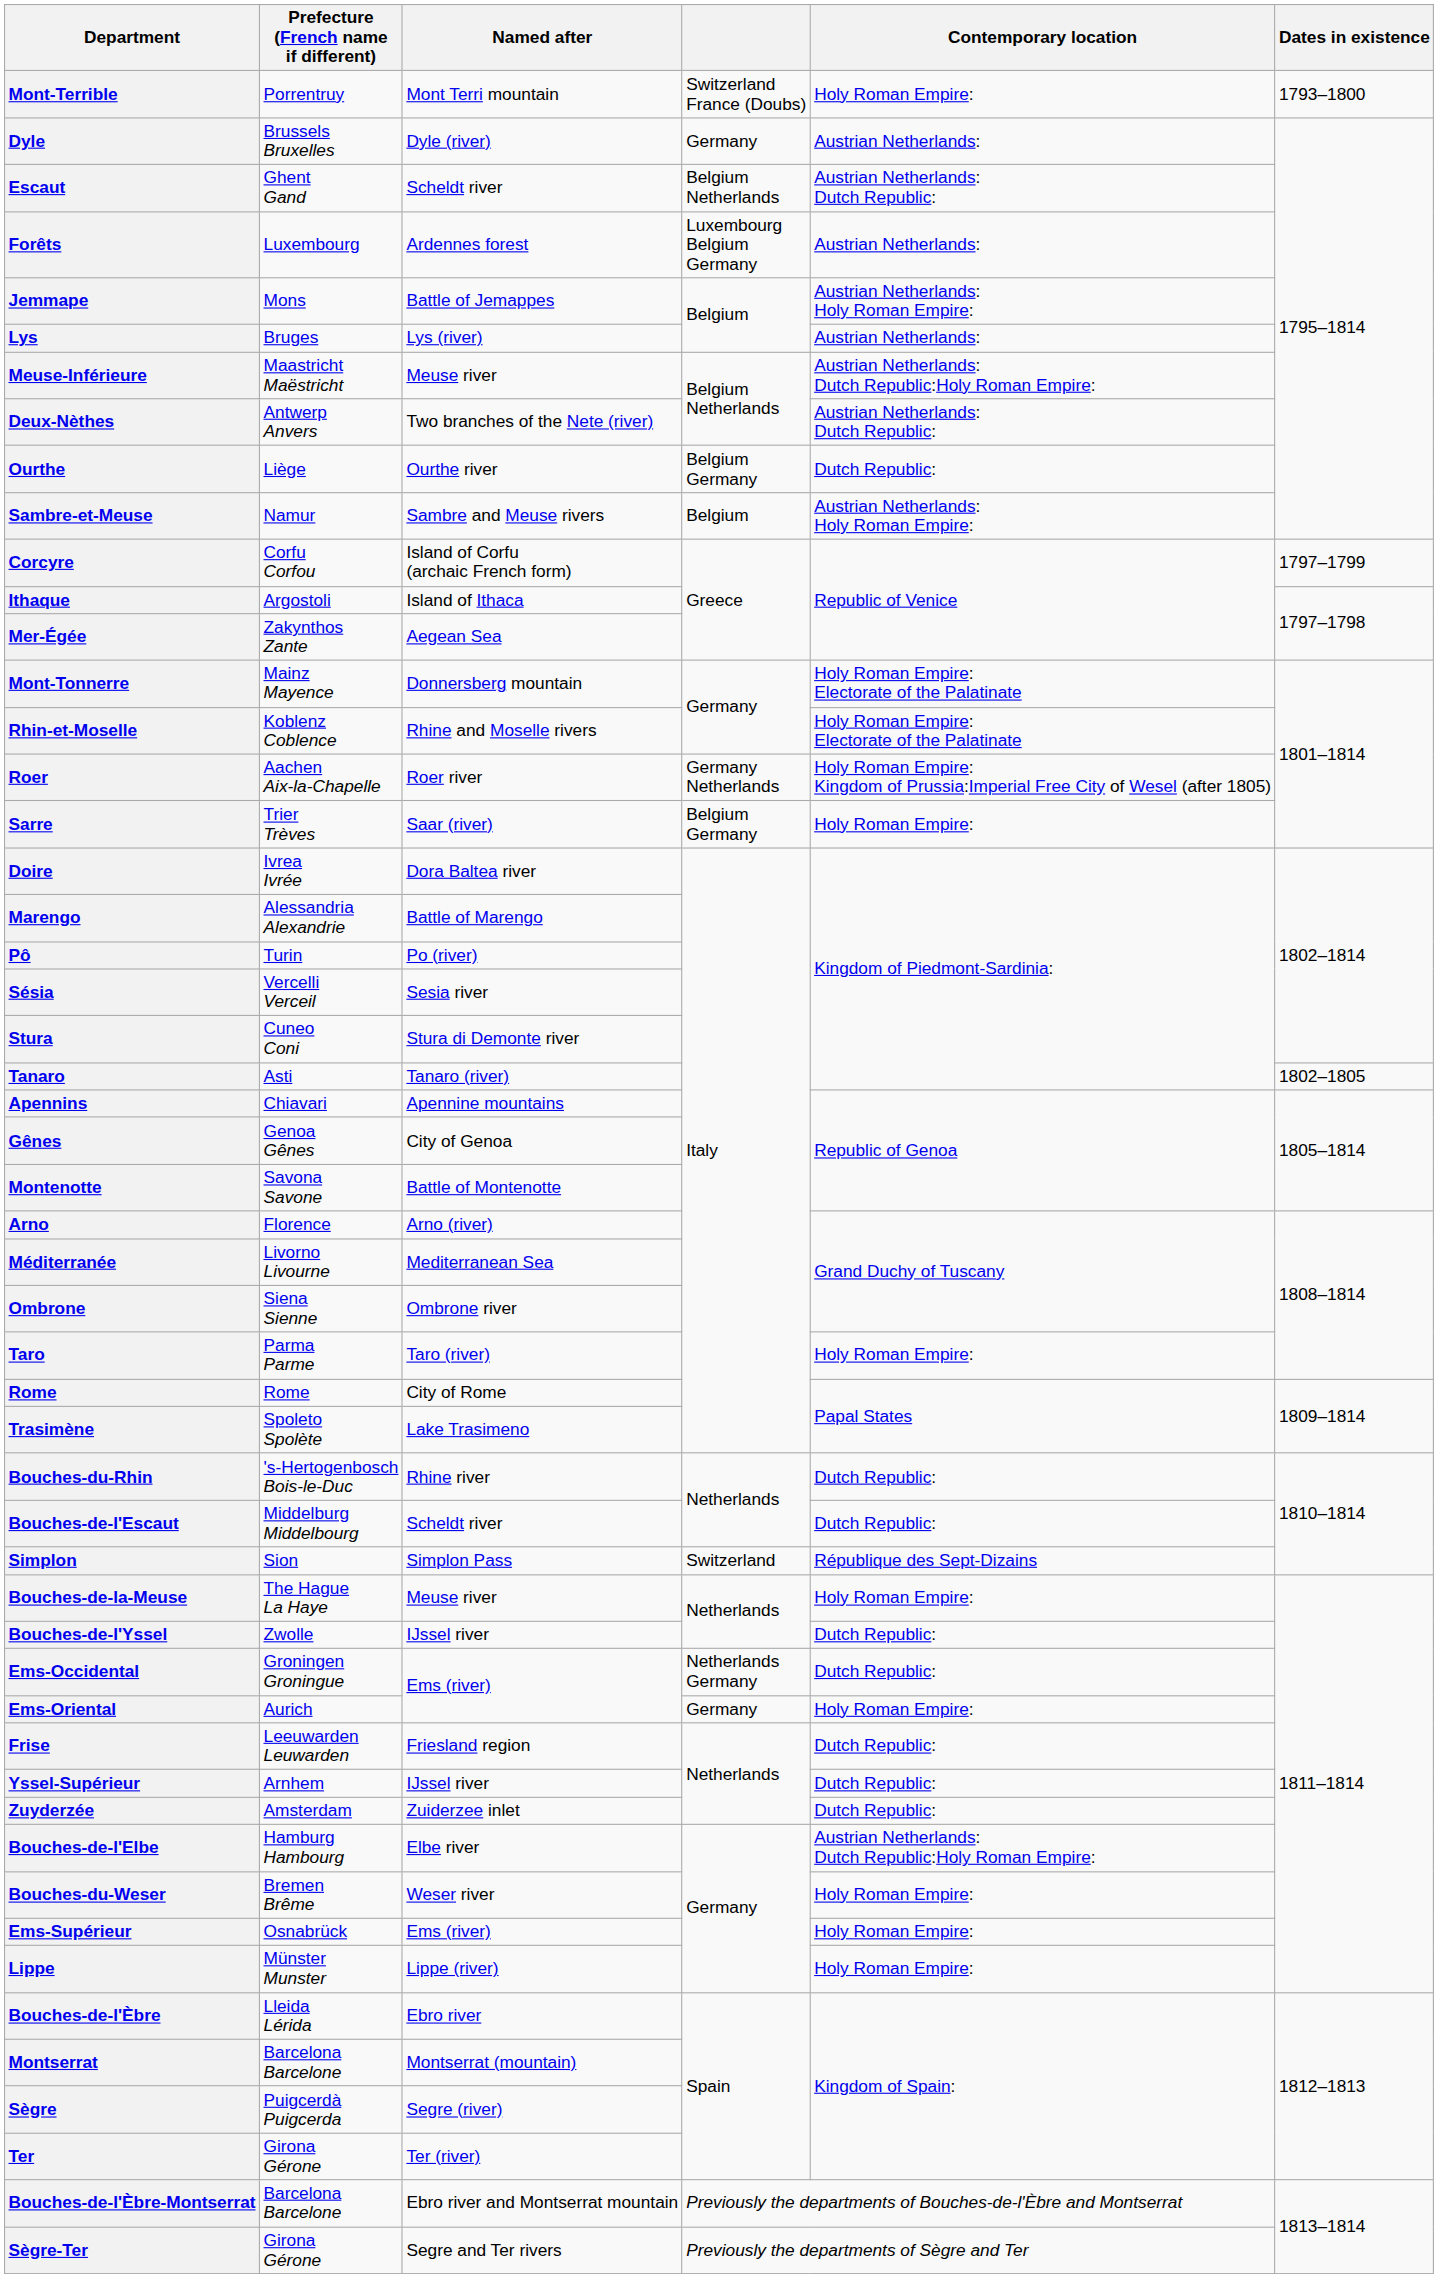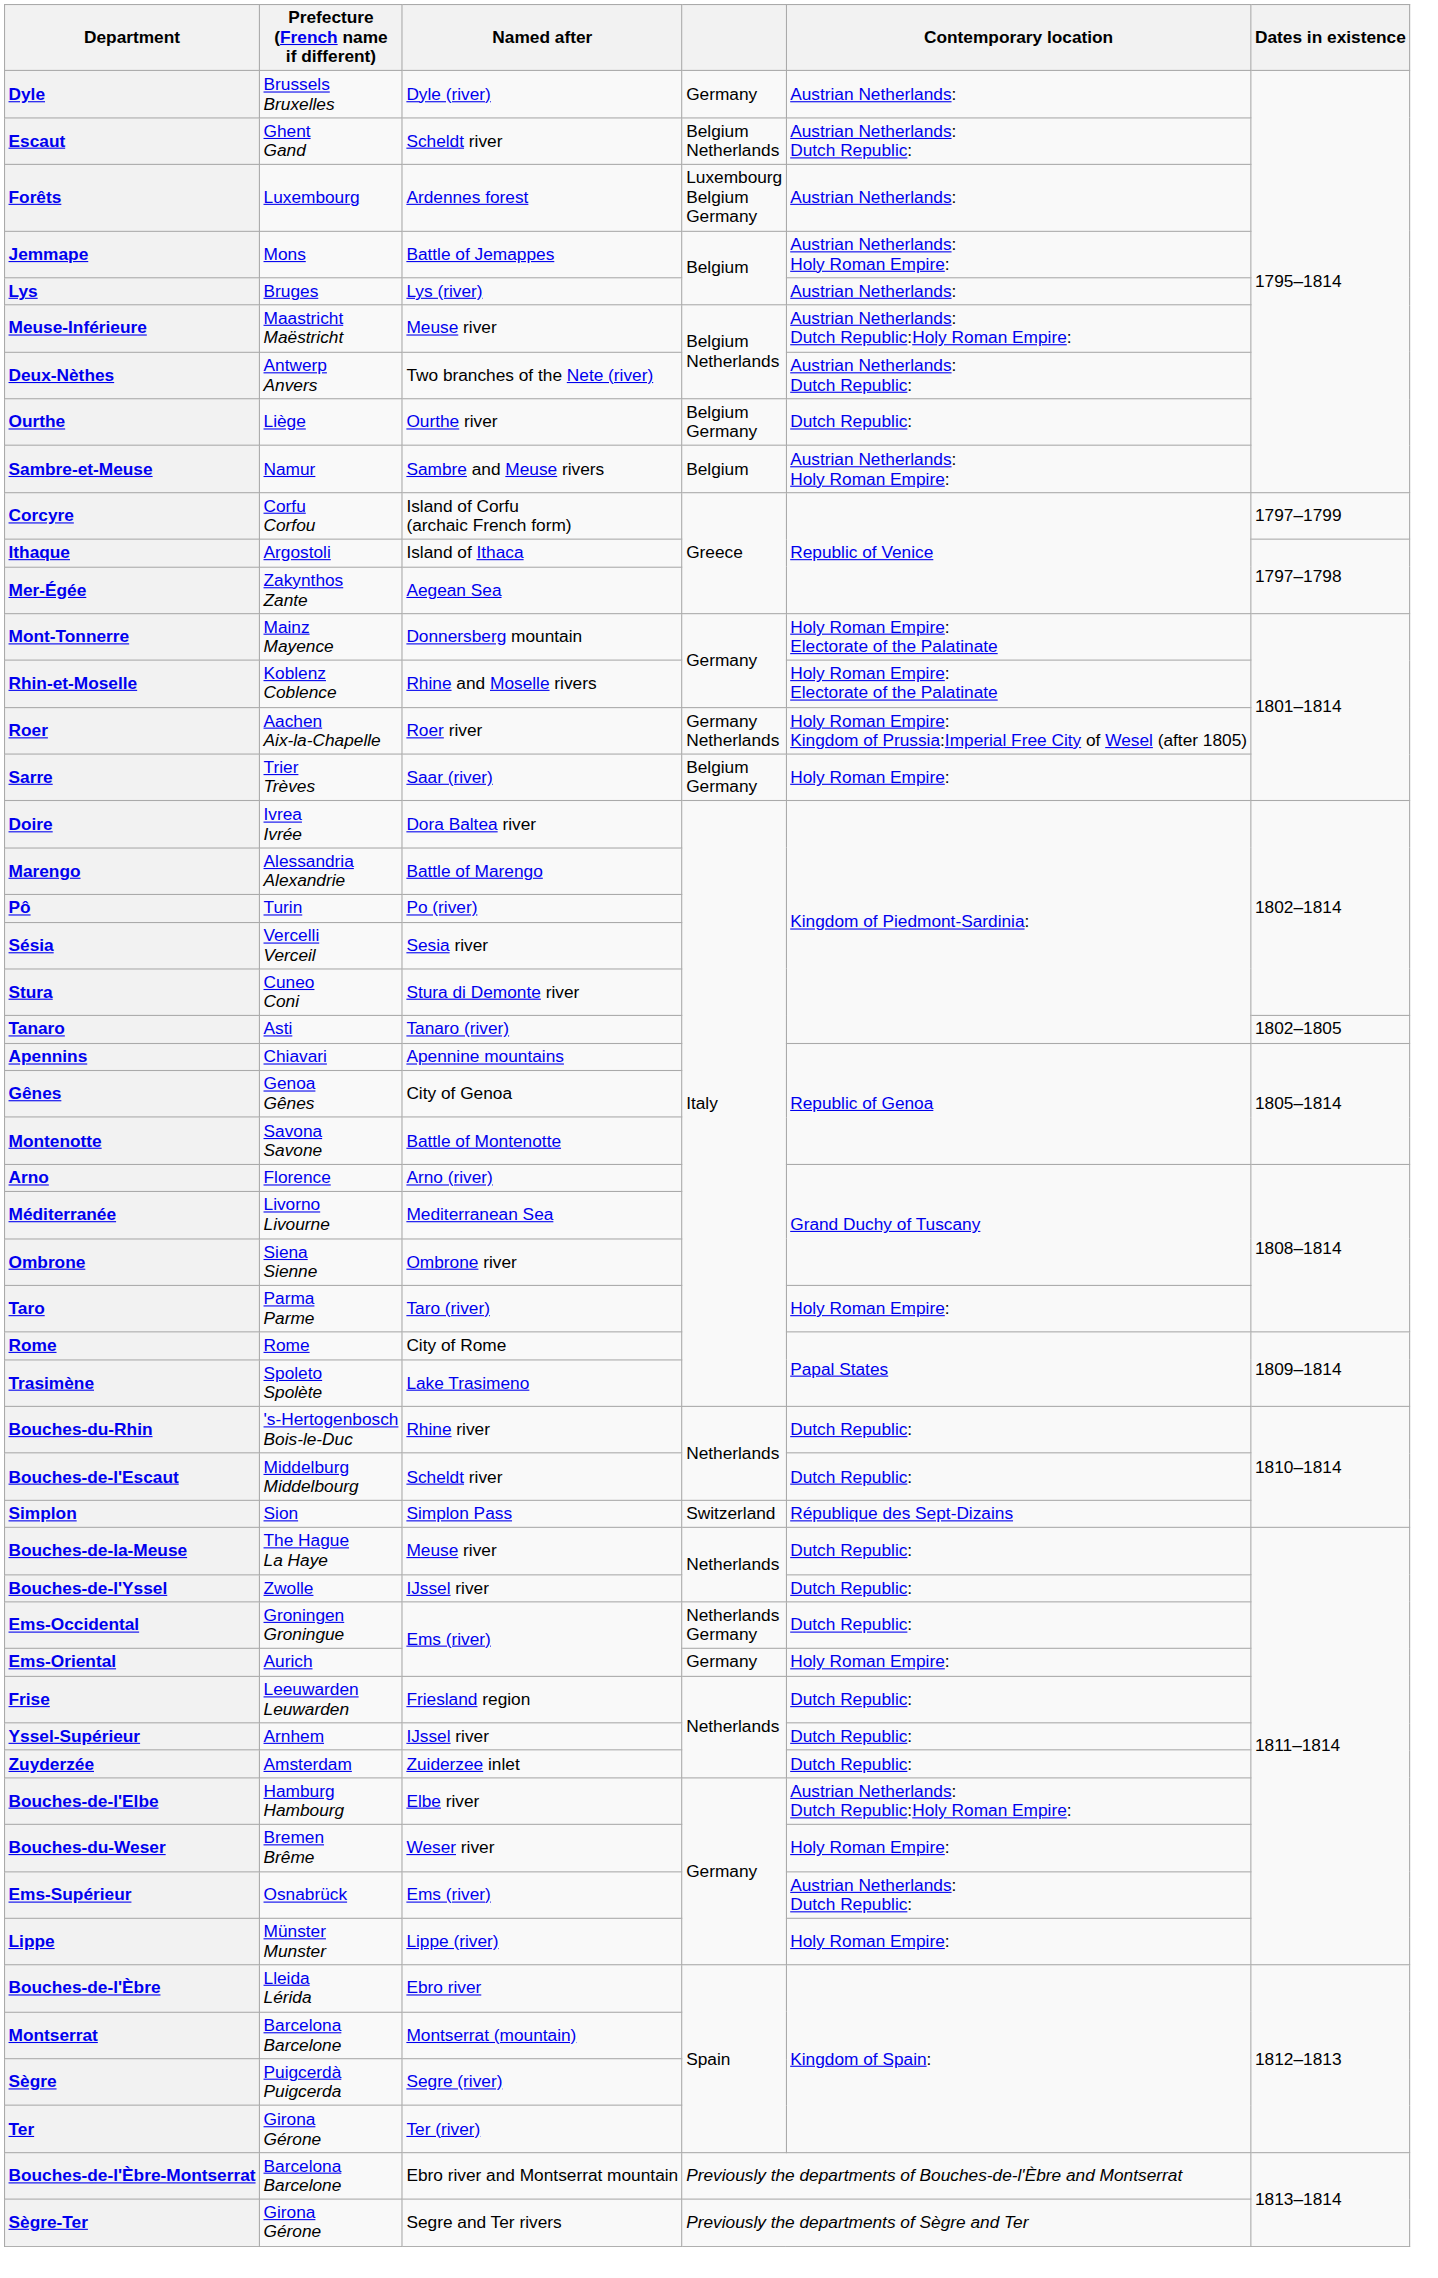- row: Mont-Terrible | Porrentruy | Mont Terri mountain | Switzerland France (Doubs) | Holy Roman Empire: | 1793–1800
Bouches-de-la-Meuse | Contemporary location: Holy Roman Empire: -> Dutch Republic:
Ems-Supérieur | Contemporary location: Holy Roman Empire: -> Austrian Netherlands: Dutch Republic:
